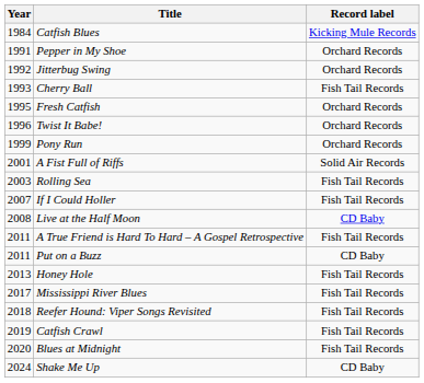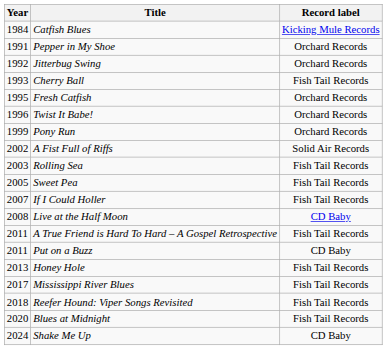A Fist Full of Riffs | Year: 2001 -> 2002
+ row: 2005 | Sweet Pea | Fish Tail Records
- row: 2019 | Catfish Crawl | Fish Tail Records
